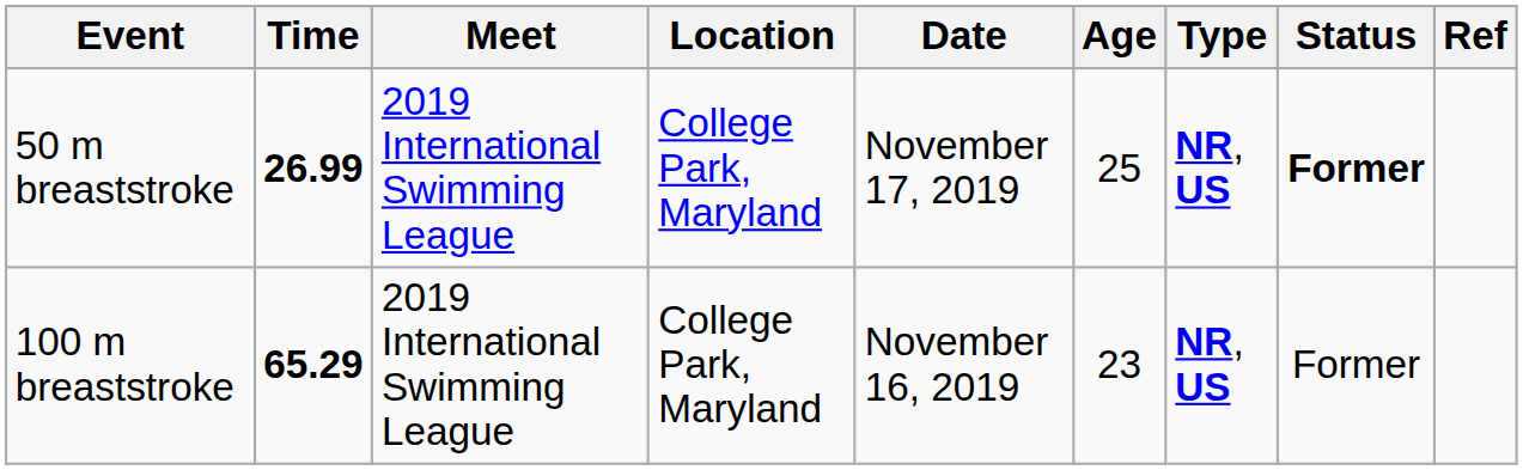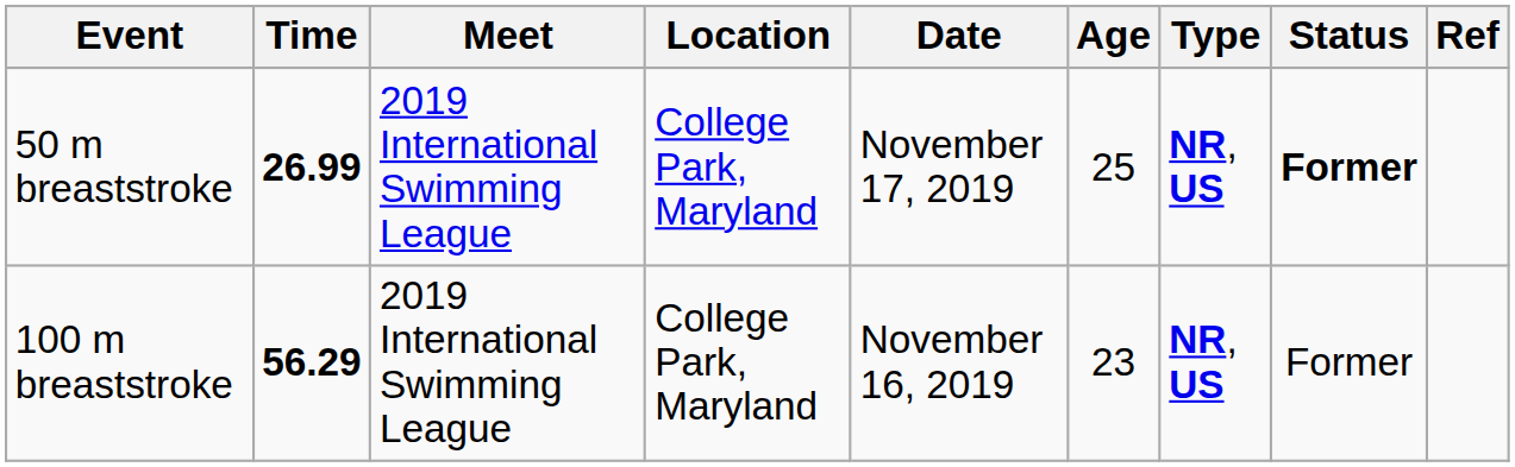100 m breaststroke | Time: 65.29 -> 56.29
